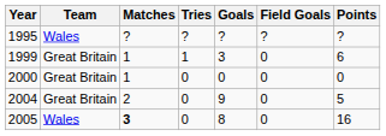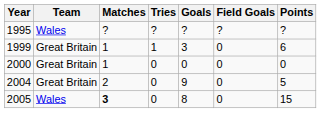2005 | Points: 16 -> 15
